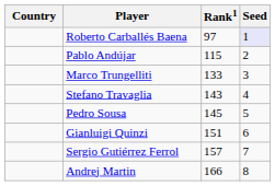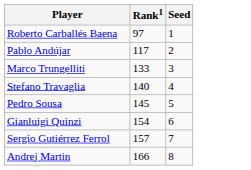- column: Country
Roberto Carballés Baena | Seed: lavender background -> no background
Pablo Andújar | Rank1: 115 -> 117
Stefano Travaglia | Rank1: 143 -> 140
Gianluigi Quinzi | Rank1: 151 -> 154
